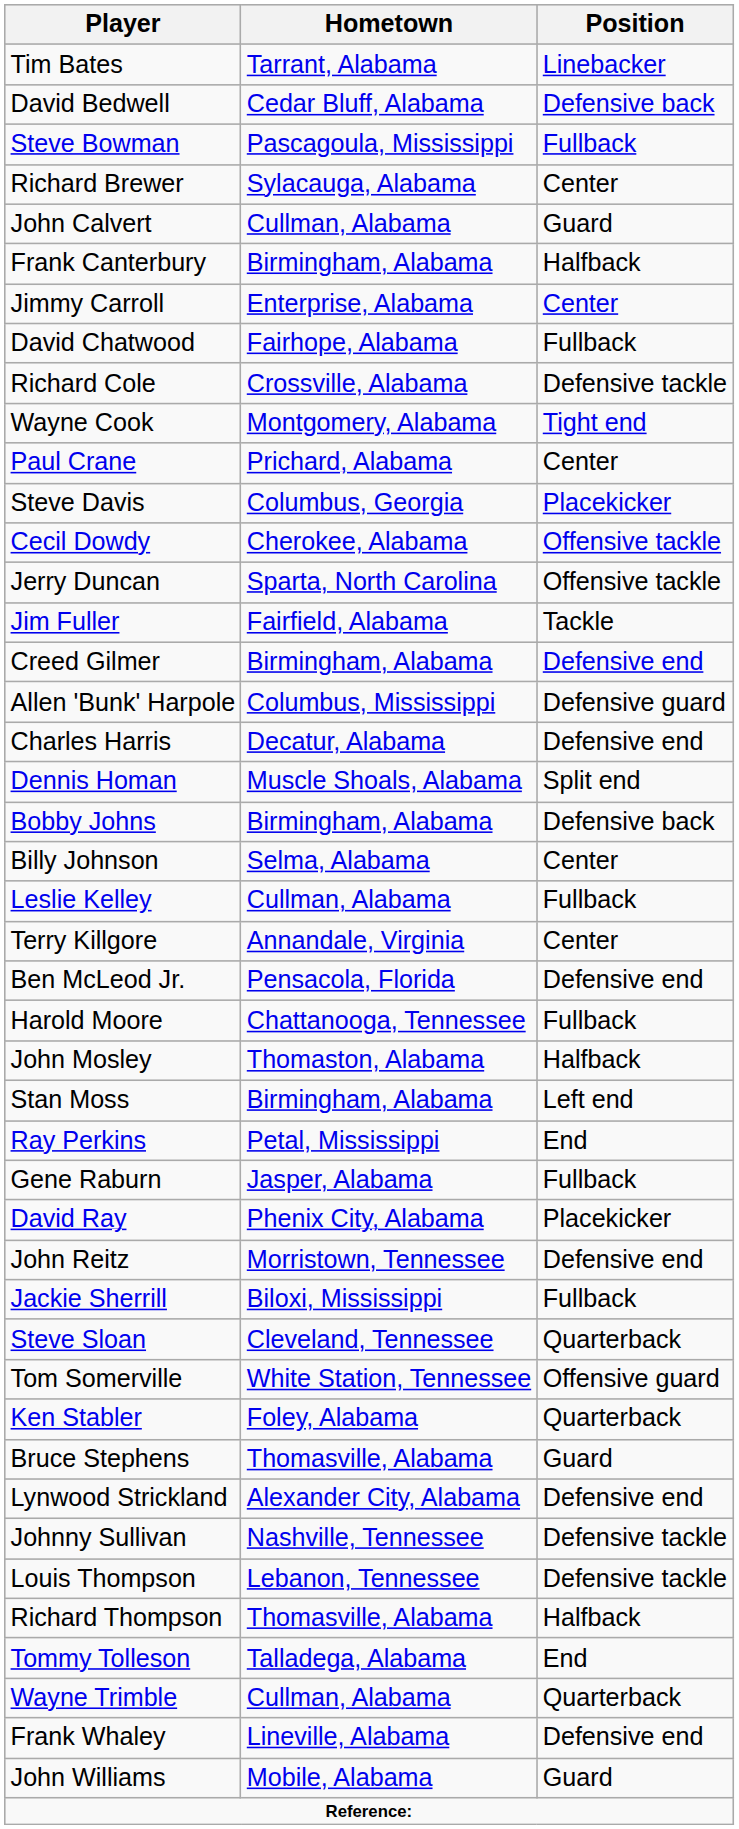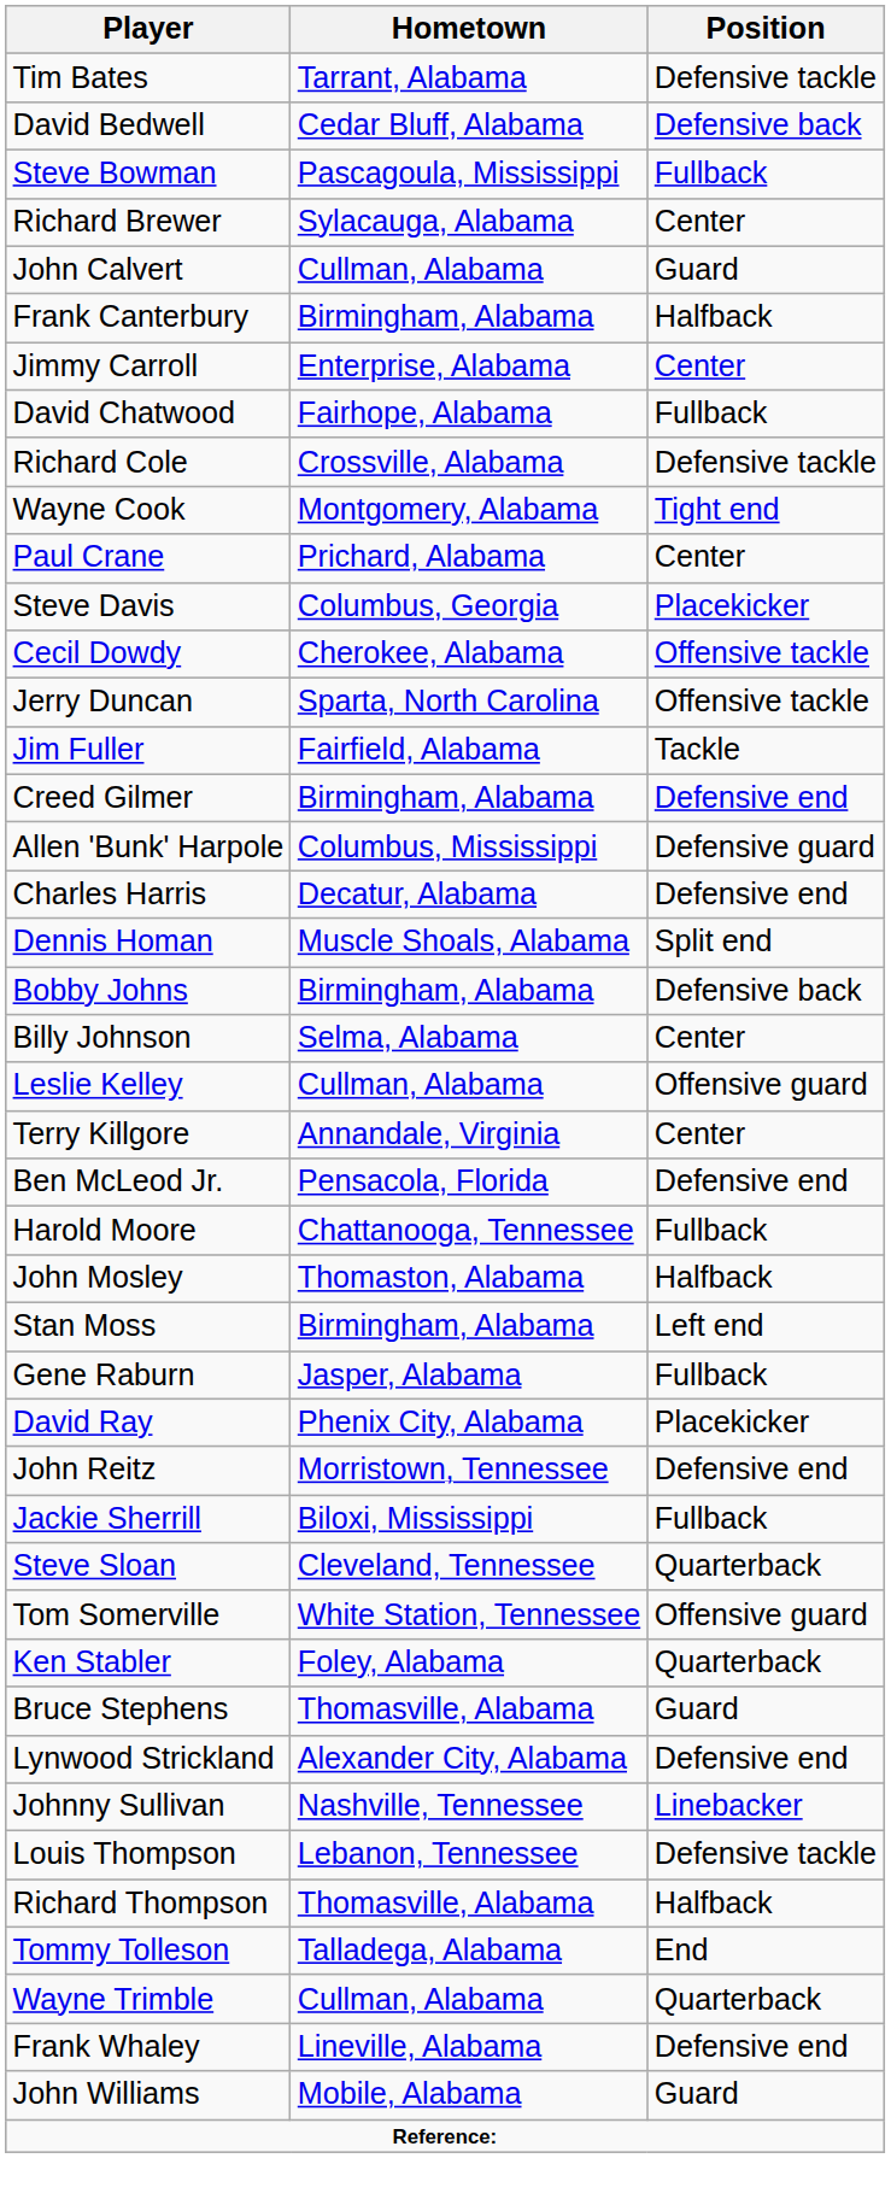Tim Bates | Position: Linebacker -> Defensive tackle
Leslie Kelley | Position: Fullback -> Offensive guard
- row: Ray Perkins | Petal, Mississippi | End
Johnny Sullivan | Position: Defensive tackle -> Linebacker
